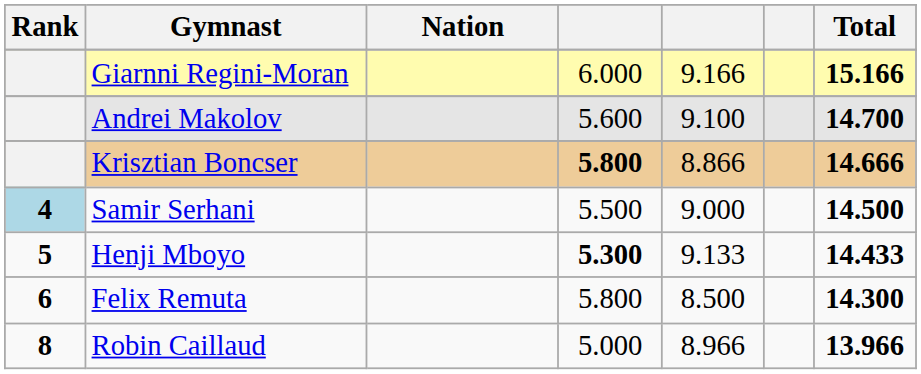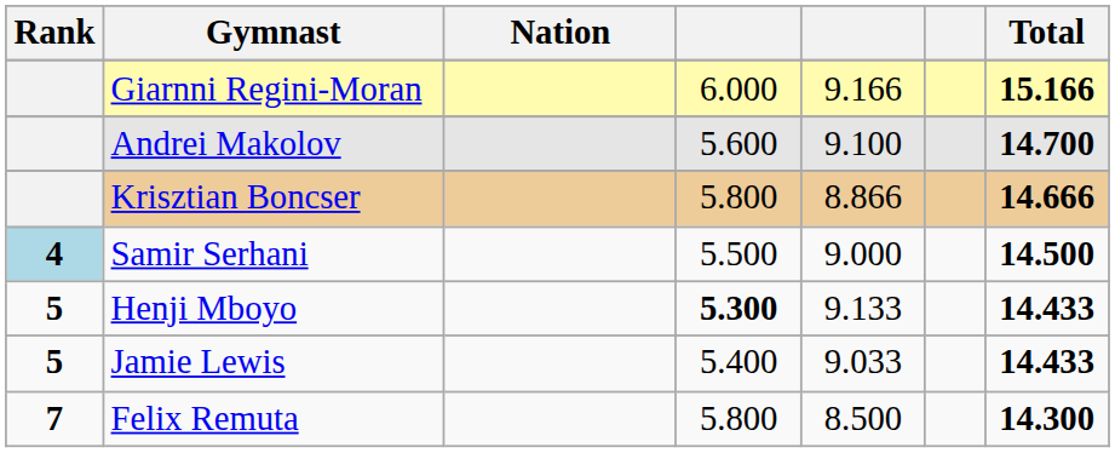Krisztian Boncser | column 4: bold -> normal
+ row: 5 | Jamie Lewis | 5.400 | 9.033 | 14.433
Felix Remuta | Rank: 6 -> 7
- row: 8 | Robin Caillaud | 5.000 | 8.966 | 13.966
